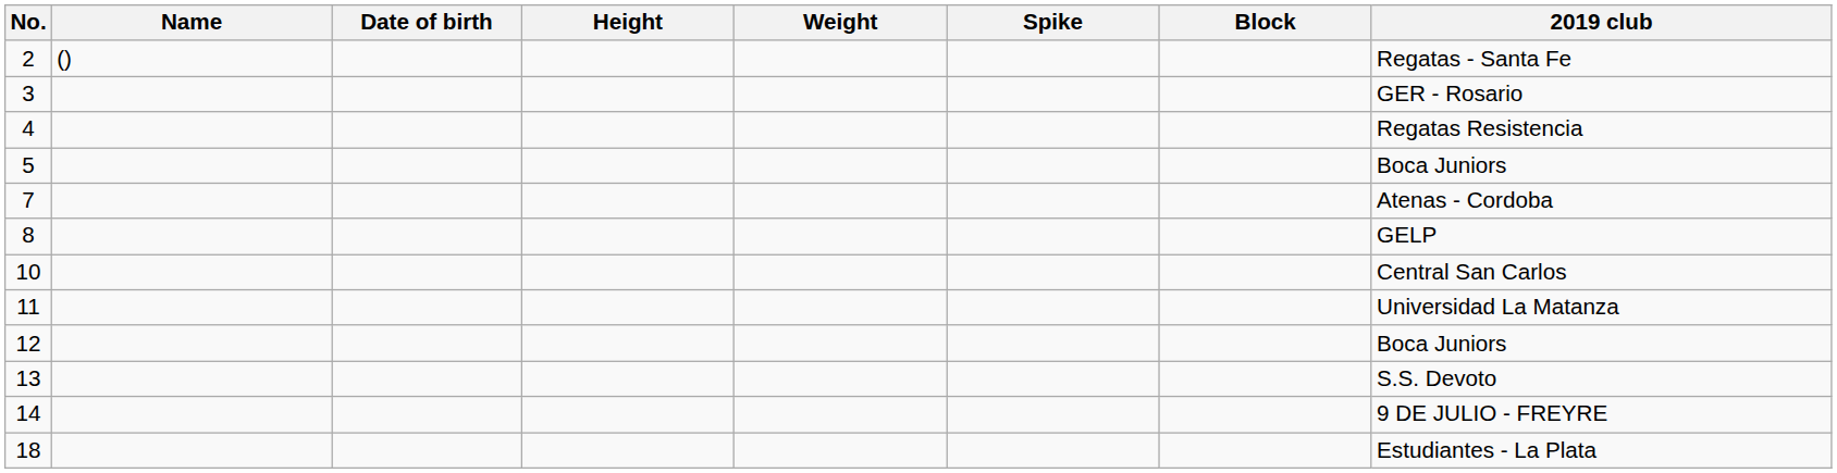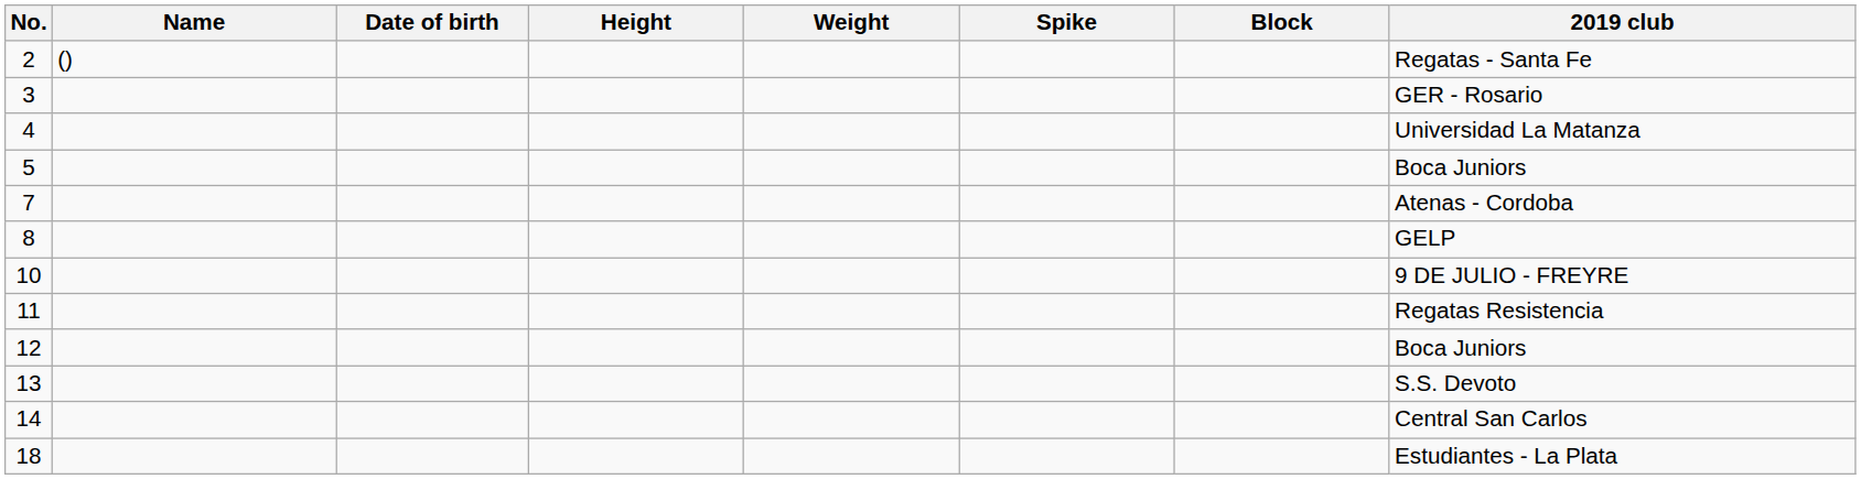4 | 2019 club: Regatas Resistencia -> Universidad La Matanza
10 | 2019 club: Central San Carlos -> 9 DE JULIO - FREYRE
11 | 2019 club: Universidad La Matanza -> Regatas Resistencia
14 | 2019 club: 9 DE JULIO - FREYRE -> Central San Carlos
